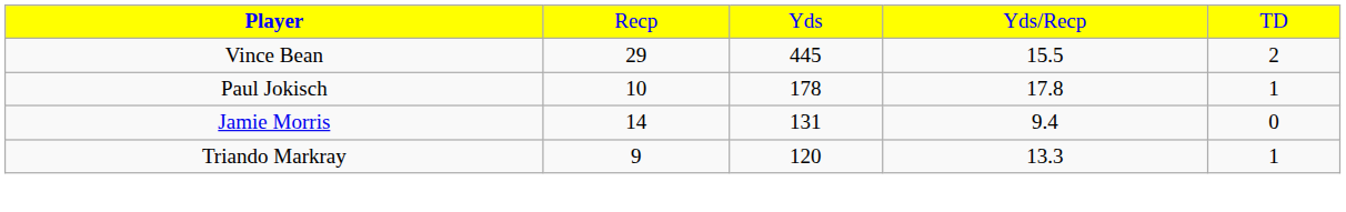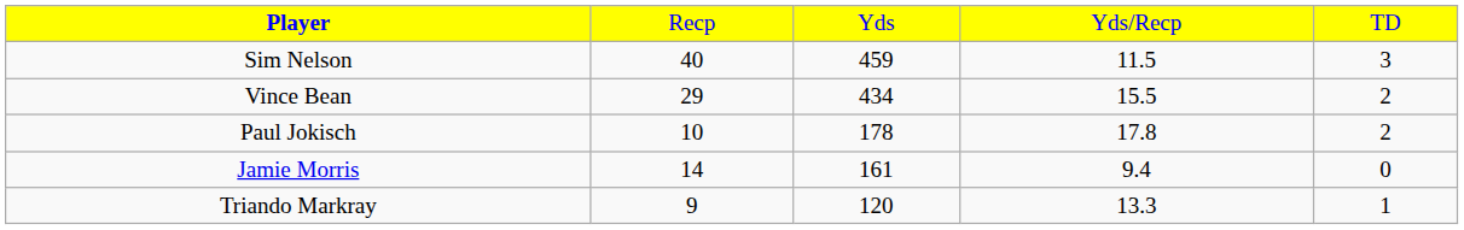+ row: Sim Nelson | 40 | 459 | 11.5 | 3
Vince Bean | column 3: 445 -> 434
Paul Jokisch | column 5: 1 -> 2
Jamie Morris | column 3: 131 -> 161
